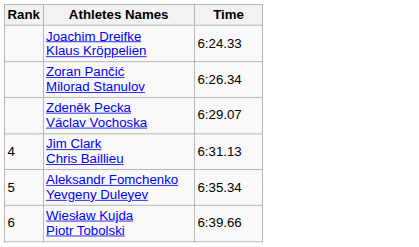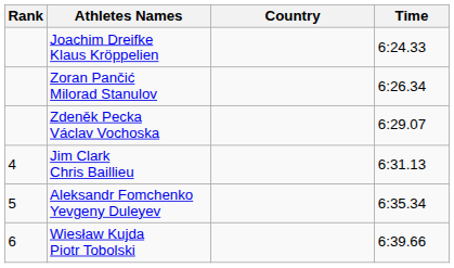+ column: Country
